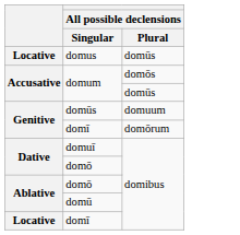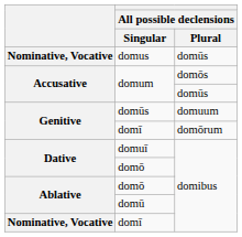domus | column 1: Locative -> Nominative, Vocative
domī / domibus | column 1: Locative -> Nominative, Vocative
